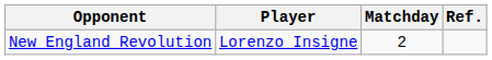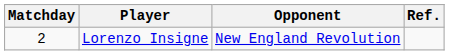columns swapped: Matchday <-> Opponent
